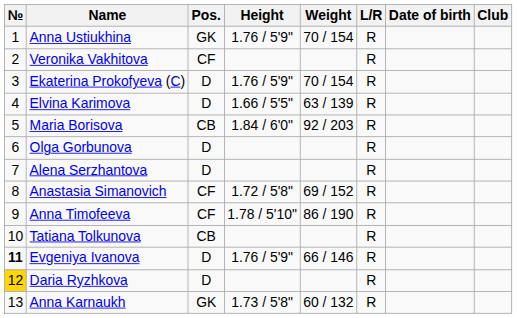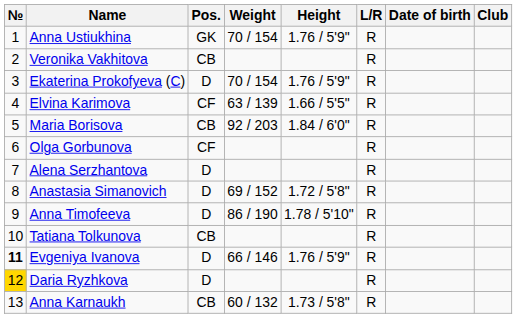columns swapped: Height <-> Weight
Veronika Vakhitova | Pos.: CF -> CB
Elvina Karimova | Pos.: D -> CF
Olga Gorbunova | Pos.: D -> CF
Anastasia Simanovich | Pos.: CF -> D
Anna Timofeeva | Pos.: CF -> D
Anna Karnaukh | Pos.: GK -> CB
